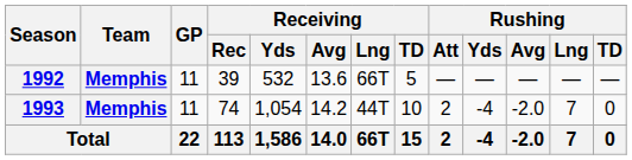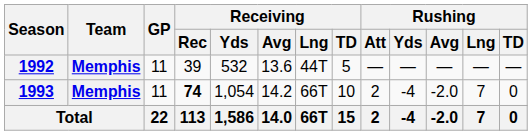1992 | Receiving / Lng: 66T -> 44T
1993 | Receiving / Rec: normal -> bold
1993 | Receiving / Lng: 44T -> 66T
